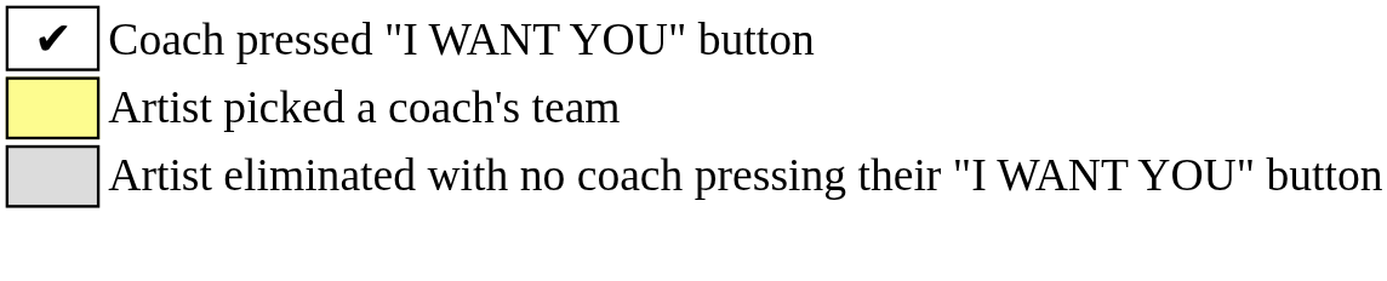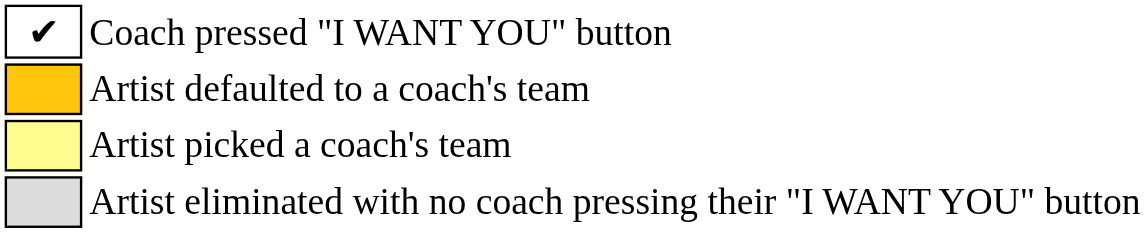+ row: Artist defaulted to a coach's team
